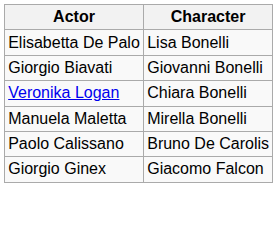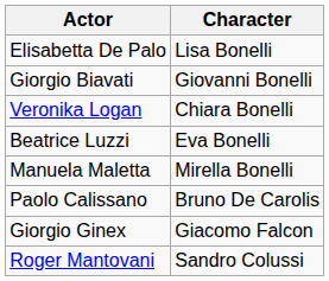+ row: Beatrice Luzzi | Eva Bonelli
+ row: Roger Mantovani | Sandro Colussi
